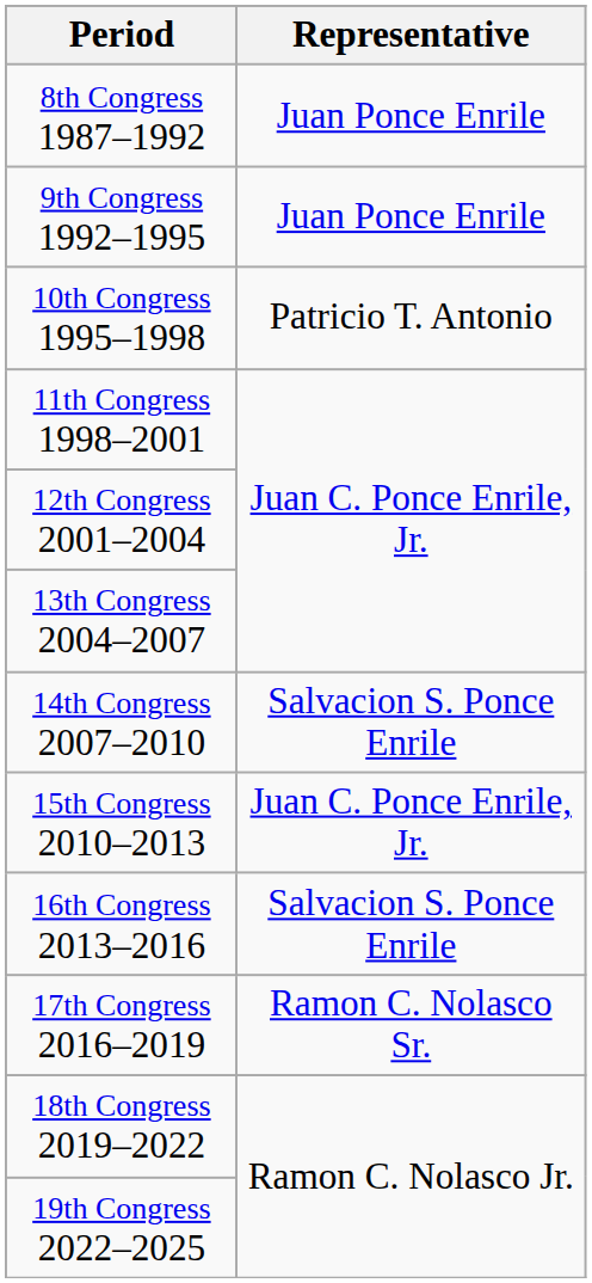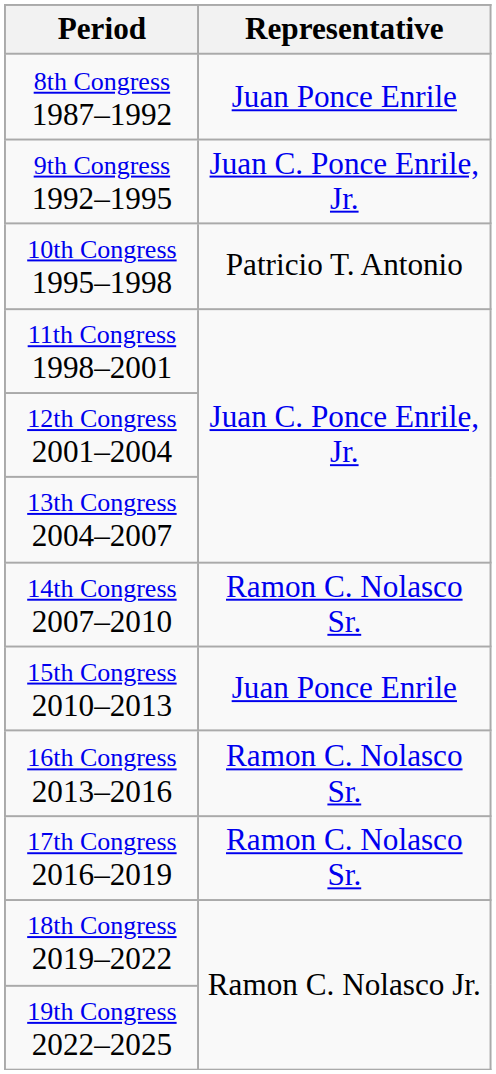9th Congress 1992–1995 | Representative: Juan Ponce Enrile -> Juan C. Ponce Enrile, Jr.
14th Congress 2007–2010 | Representative: Salvacion S. Ponce Enrile -> Ramon C. Nolasco Sr.
15th Congress 2010–2013 | Representative: Juan C. Ponce Enrile, Jr. -> Juan Ponce Enrile
16th Congress 2013–2016 | Representative: Salvacion S. Ponce Enrile -> Ramon C. Nolasco Sr.
